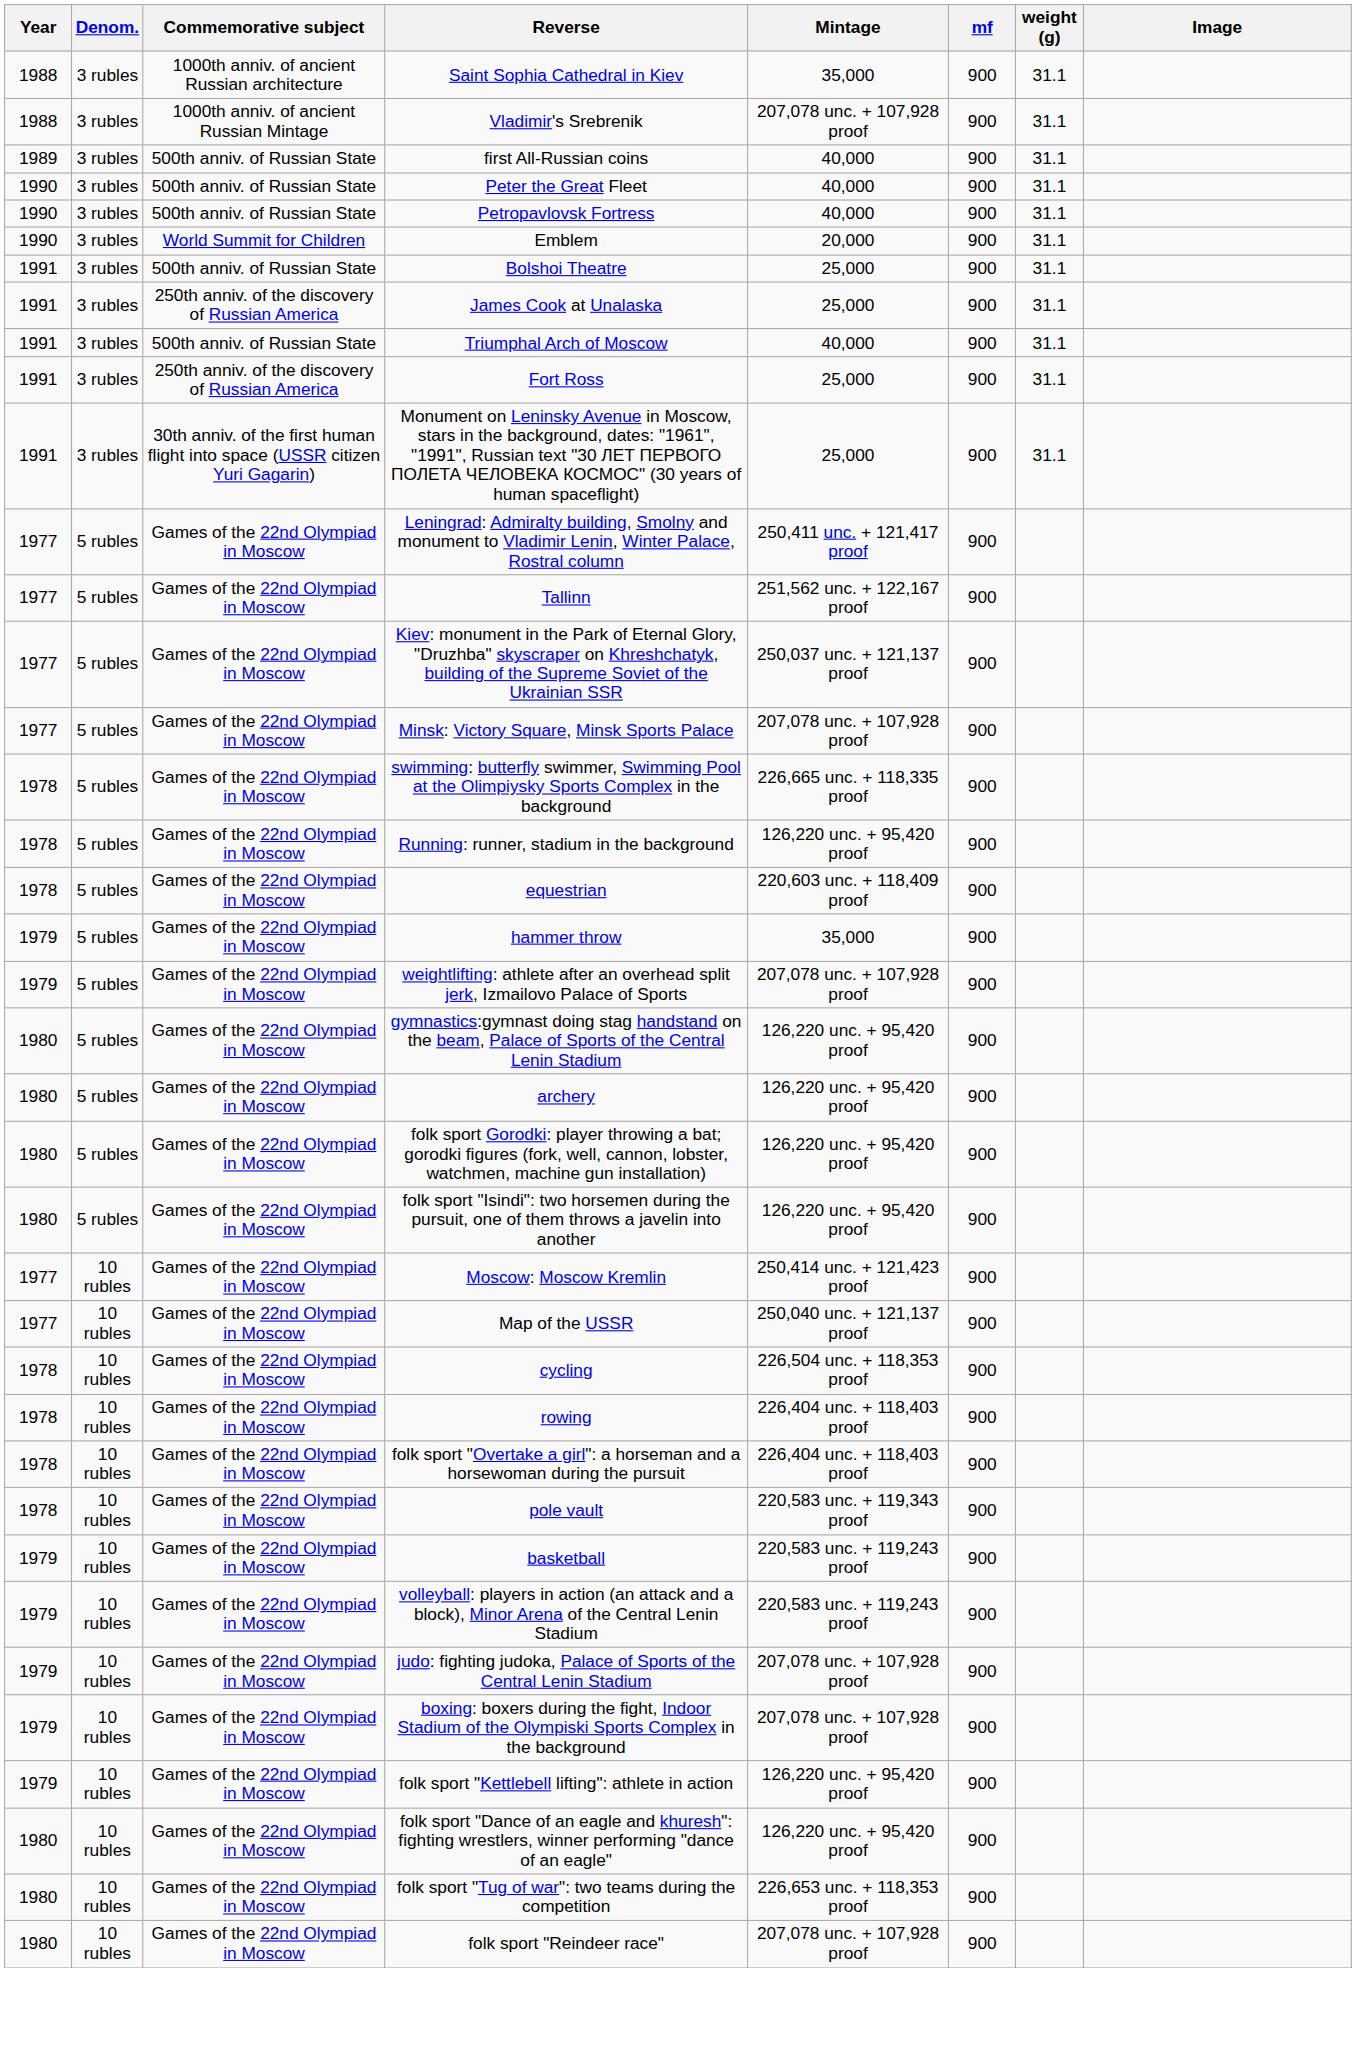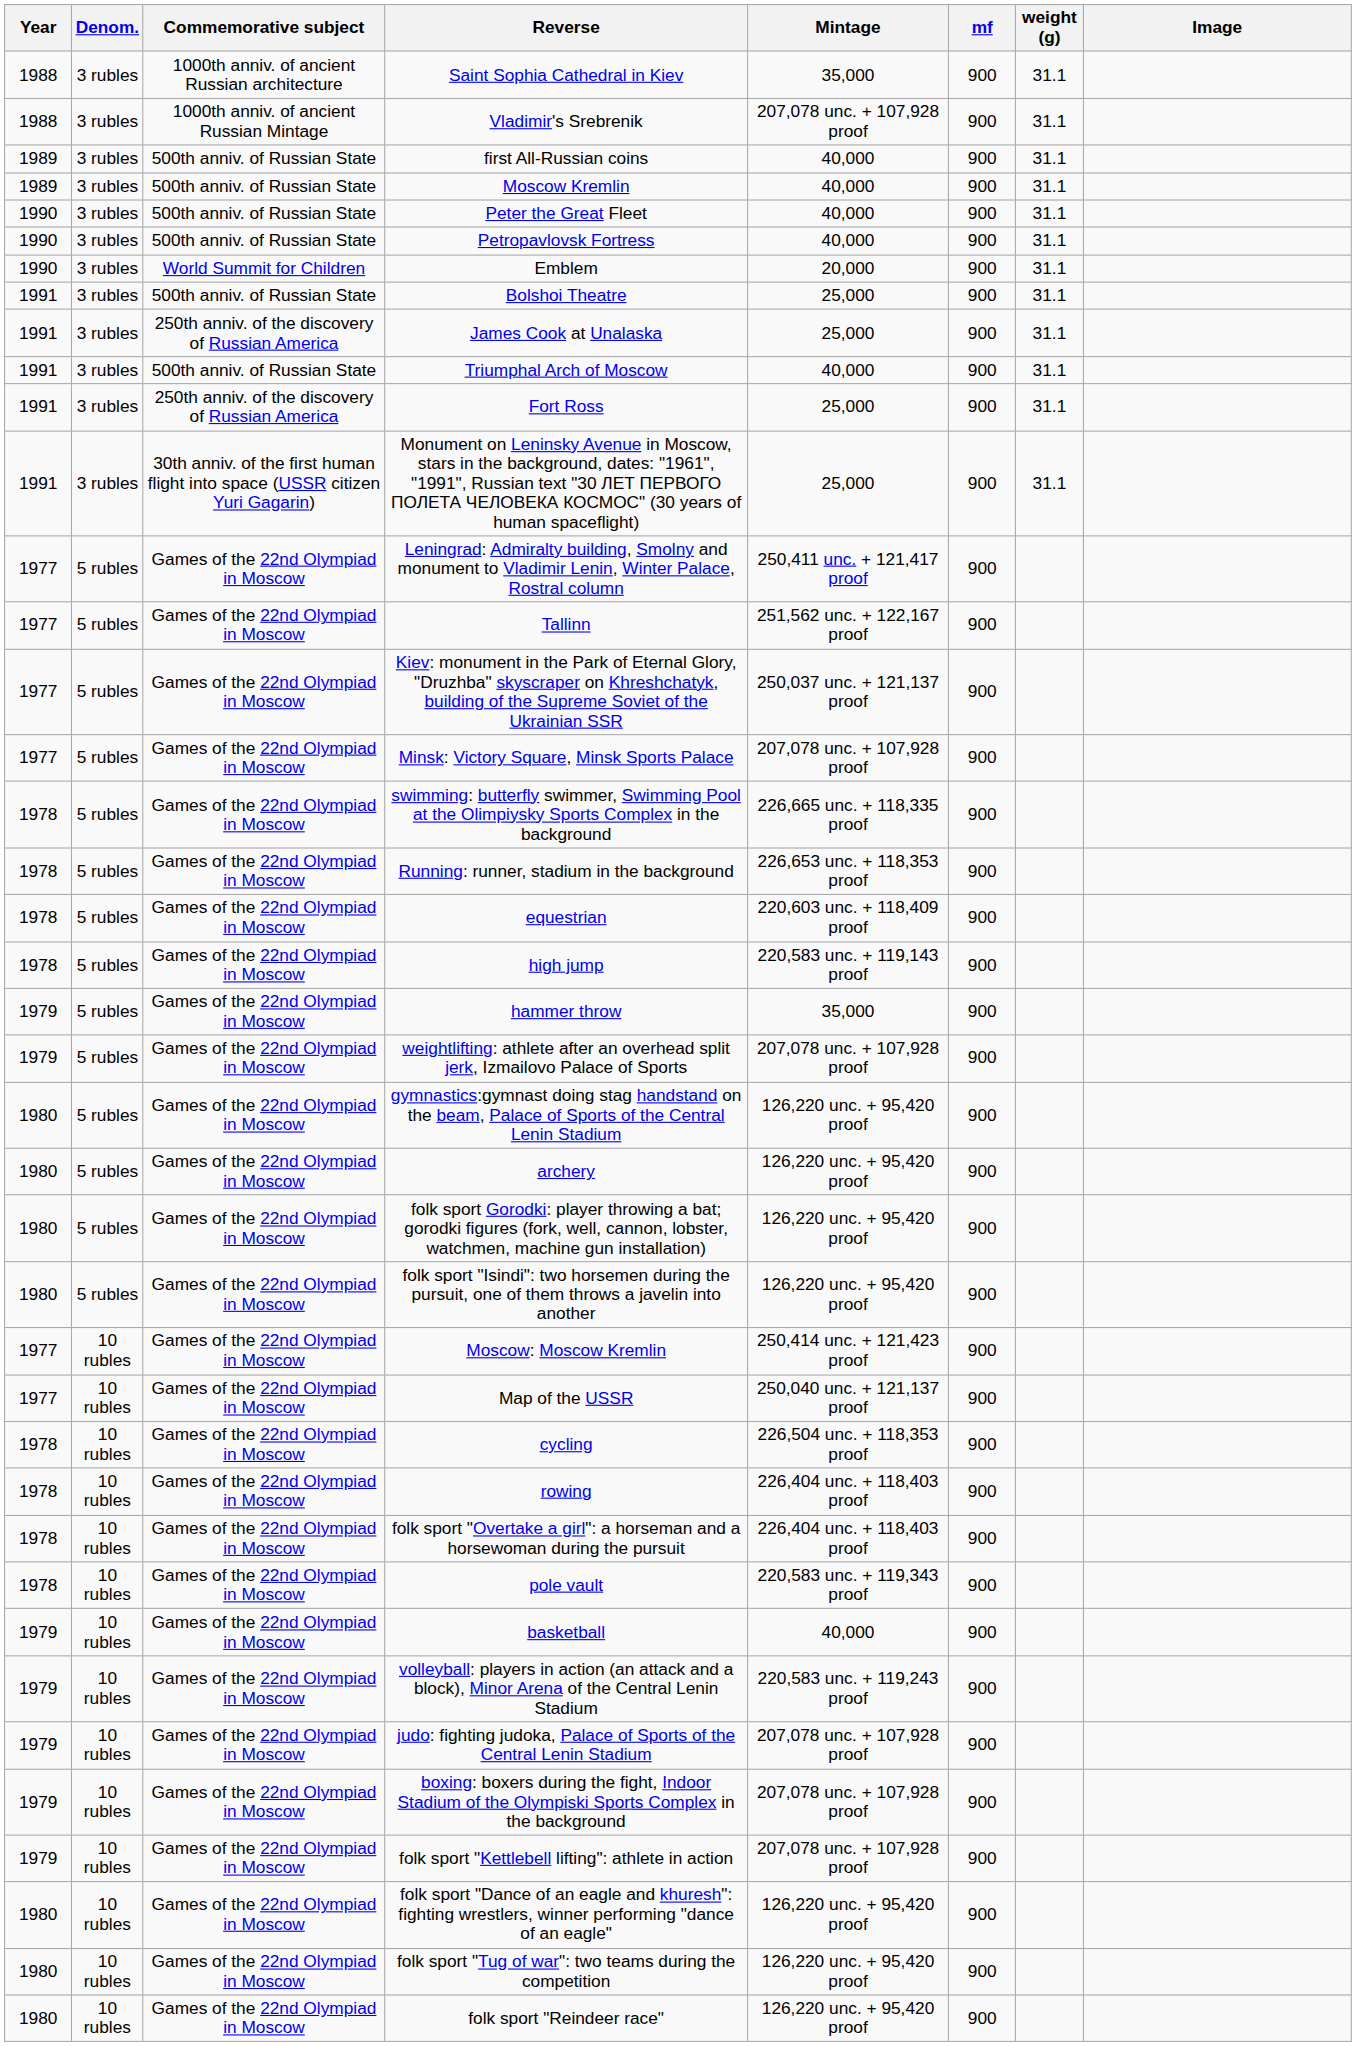+ row: 1989 | 3 rubles | 500th anniv. of Russian State | Moscow Kremlin | 40,000 | 900 | 31.1
Running: runner, stadium in the background | Mintage: 126,220 unc. + 95,420 proof -> 226,653 unc. + 118,353 proof
+ row: 1978 | 5 rubles | Games of the 22nd Olympiad in Moscow | high jump | 220,583 unc. + 119,143 proof | 900
basketball | Mintage: 220,583 unc. + 119,243 proof -> 40,000
folk sport "Kettlebell lifting": athlete in action | Mintage: 126,220 unc. + 95,420 proof -> 207,078 unc. + 107,928 proof
folk sport "Tug of war": two teams during the competition | Mintage: 226,653 unc. + 118,353 proof -> 126,220 unc. + 95,420 proof
folk sport "Reindeer race" | Mintage: 207,078 unc. + 107,928 proof -> 126,220 unc. + 95,420 proof
